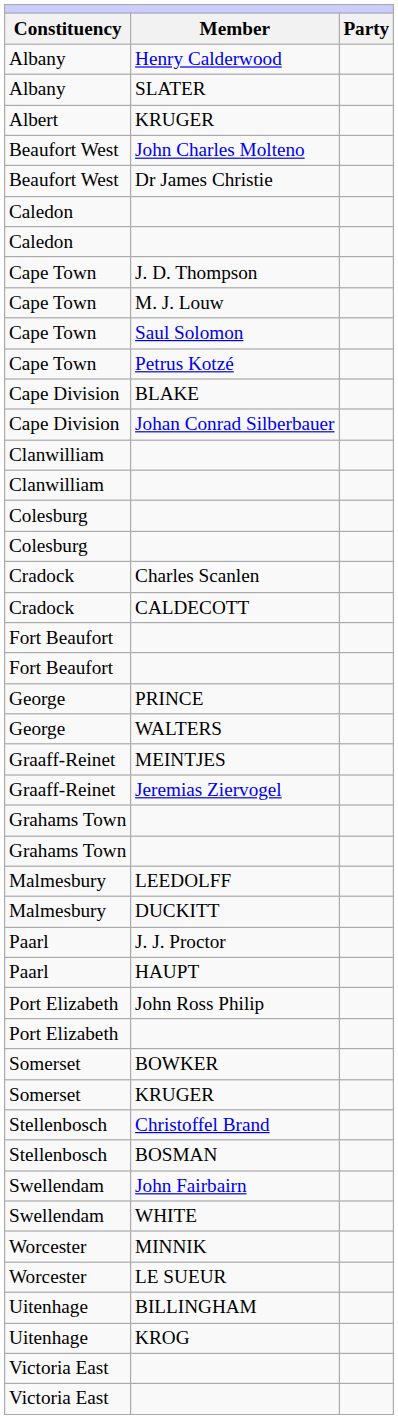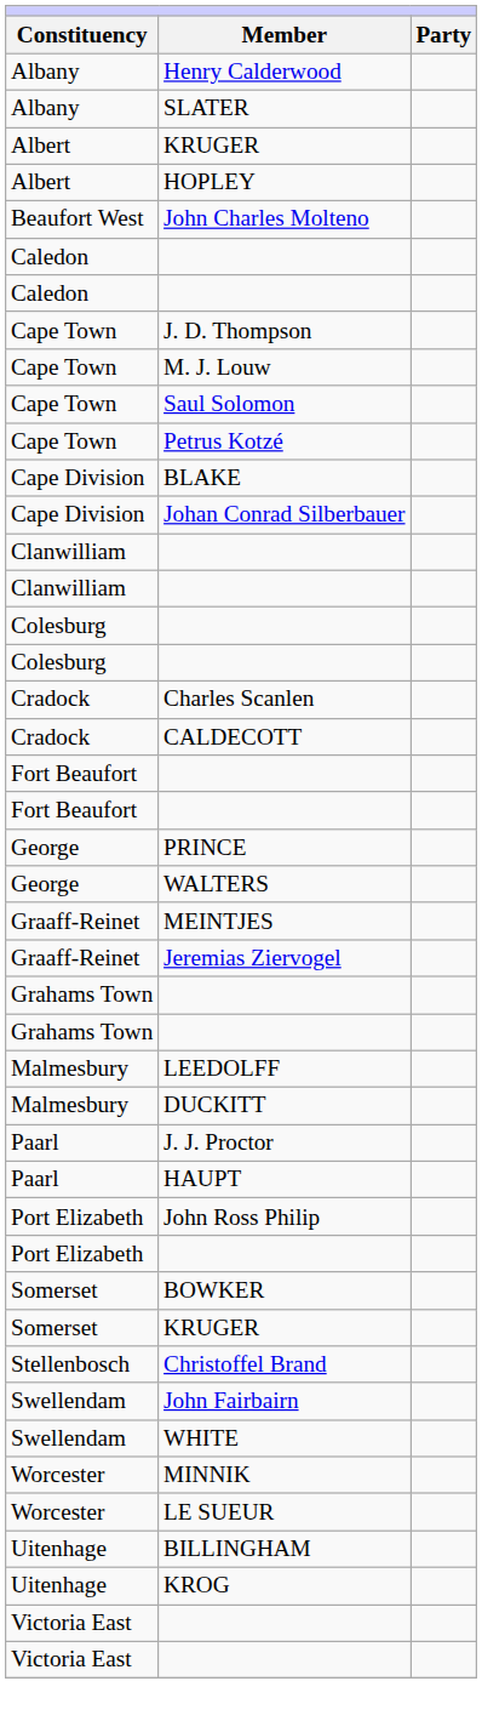+ row: Albert | HOPLEY
- row: Beaufort West | Dr James Christie
- row: Stellenbosch | BOSMAN
